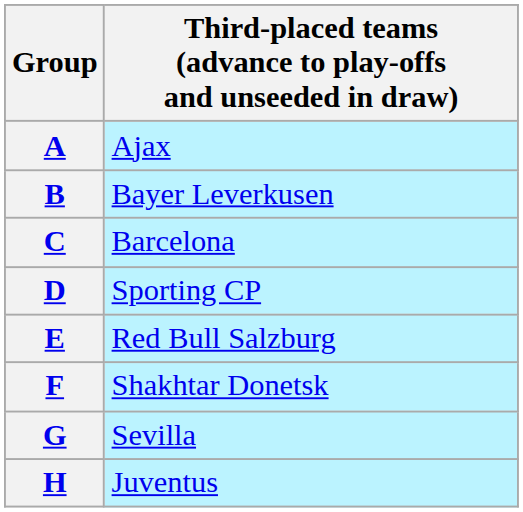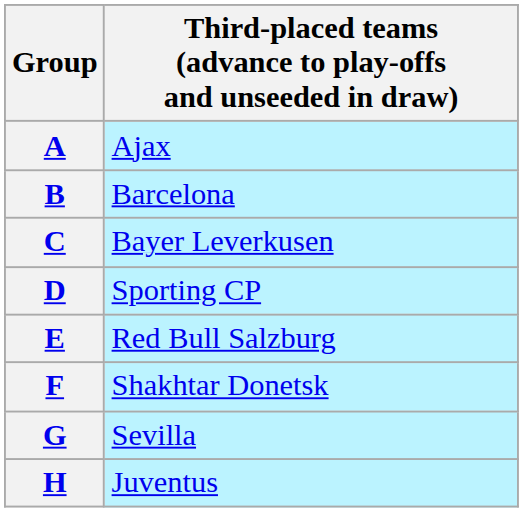B | column 2: Bayer Leverkusen -> Barcelona
C | column 2: Barcelona -> Bayer Leverkusen
